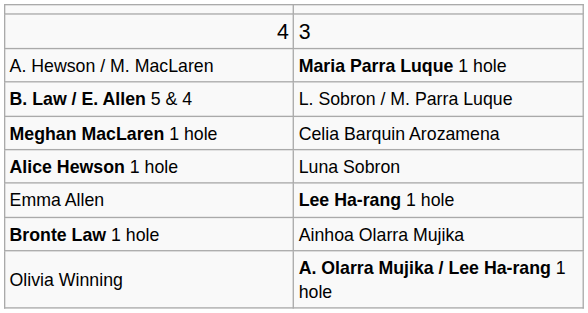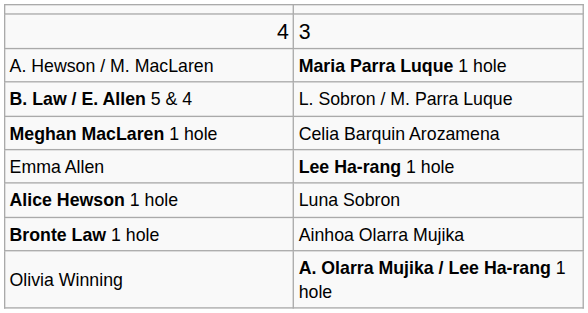rows swapped: Alice Hewson 1 hole <-> Emma Allen
